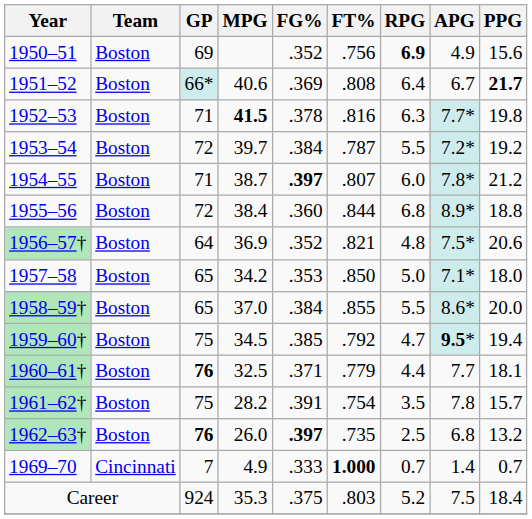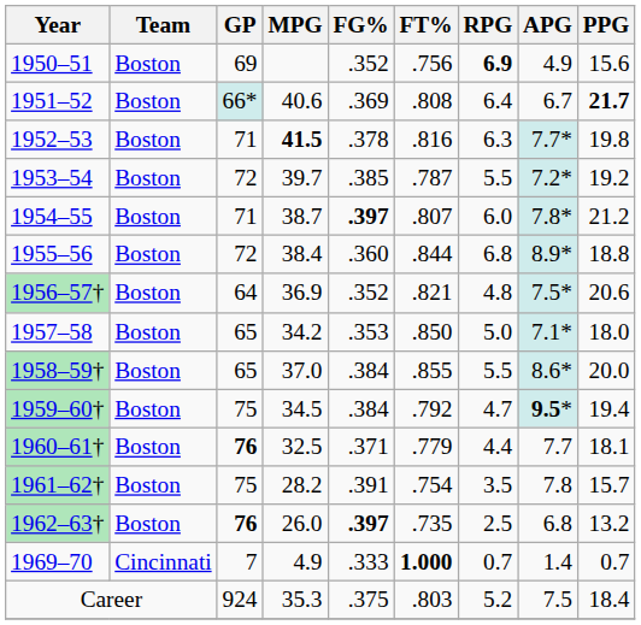1953–54 | FG%: .384 -> .385
1959–60† | FG%: .385 -> .384
